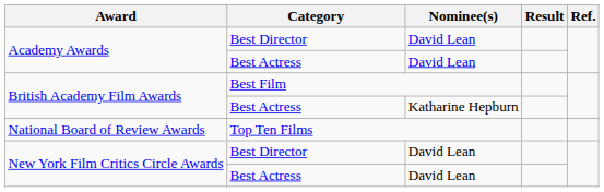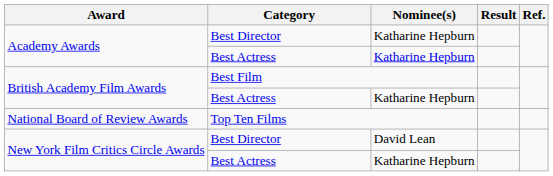Academy Awards / Best Director | Nominee(s): David Lean -> Katharine Hepburn
Academy Awards / Best Actress | Nominee(s): David Lean -> Katharine Hepburn
New York Film Critics Circle Awards / Best Actress | Nominee(s): David Lean -> Katharine Hepburn
